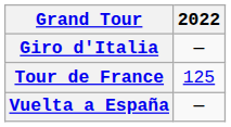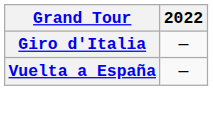- row: Tour de France | 125
